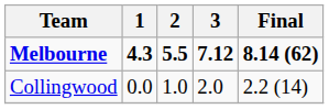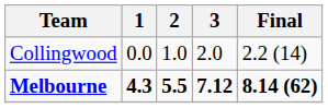rows swapped: Melbourne <-> Collingwood
